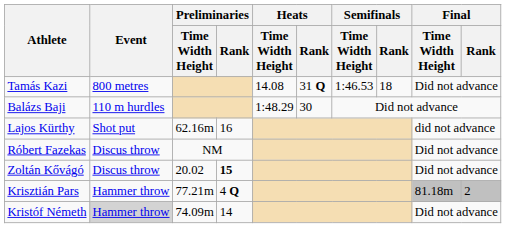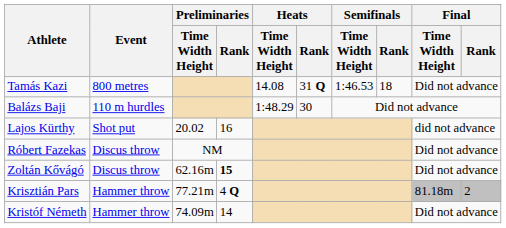Lajos Kürthy | Preliminaries / Time Width Height: 62.16m -> 20.02
Zoltán Kővágó | Preliminaries / Time Width Height: 20.02 -> 62.16m
Kristóf Németh | Event: lightgrey background -> no background
